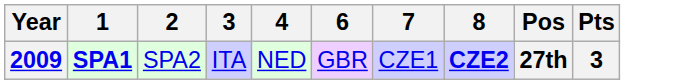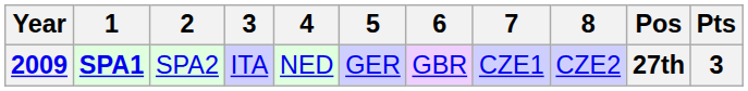+ column: 5 | GER
2009 | 8: bold -> normal
